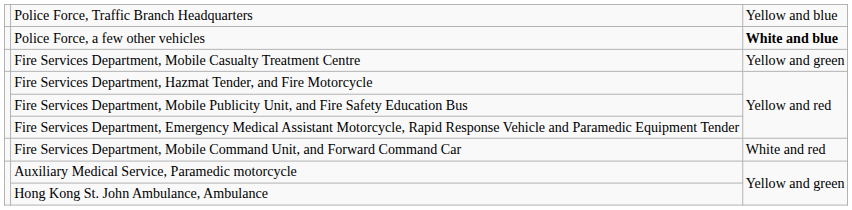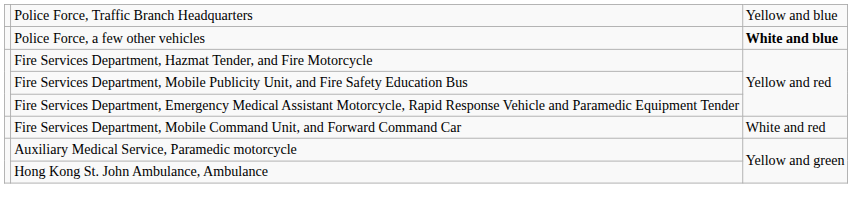- row: Fire Services Department, Mobile Casualty Treatment Centre | Yellow and green
